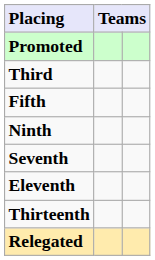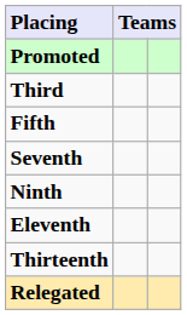rows swapped: Seventh <-> Ninth
